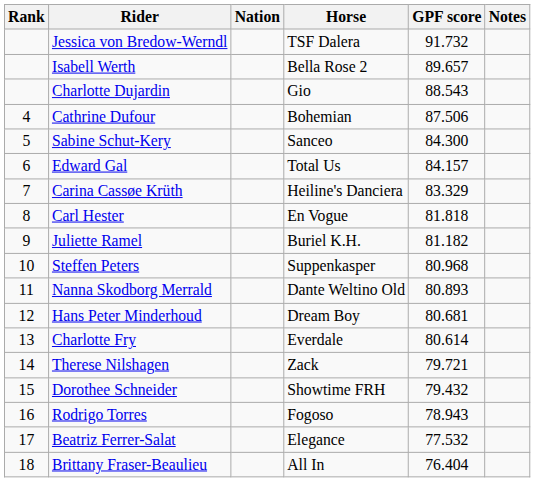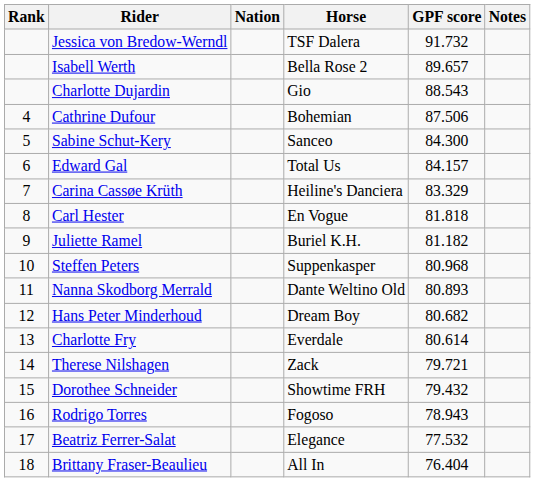Hans Peter Minderhoud | GPF score: 80.681 -> 80.682
